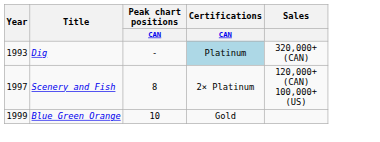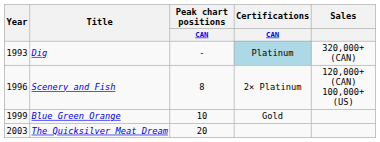Scenery and Fish | Year: 1997 -> 1996
+ row: 2003 | The Quicksilver Meat Dream | 20
